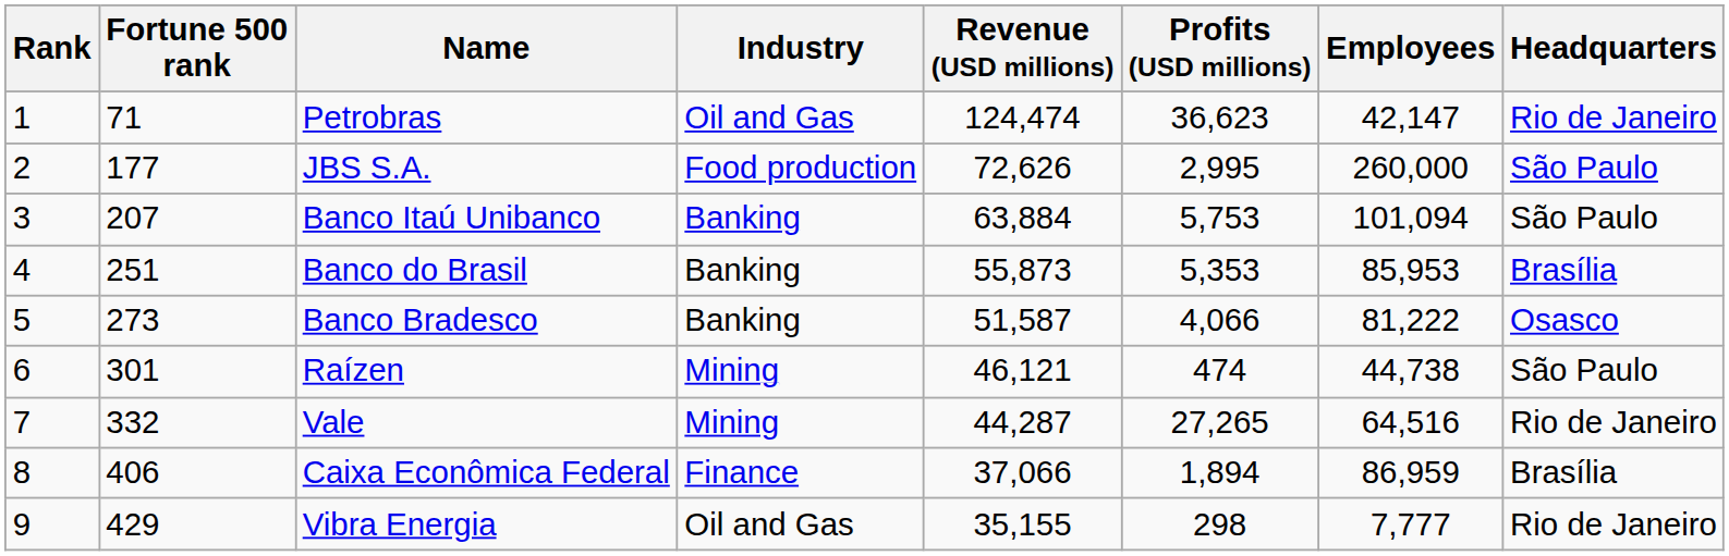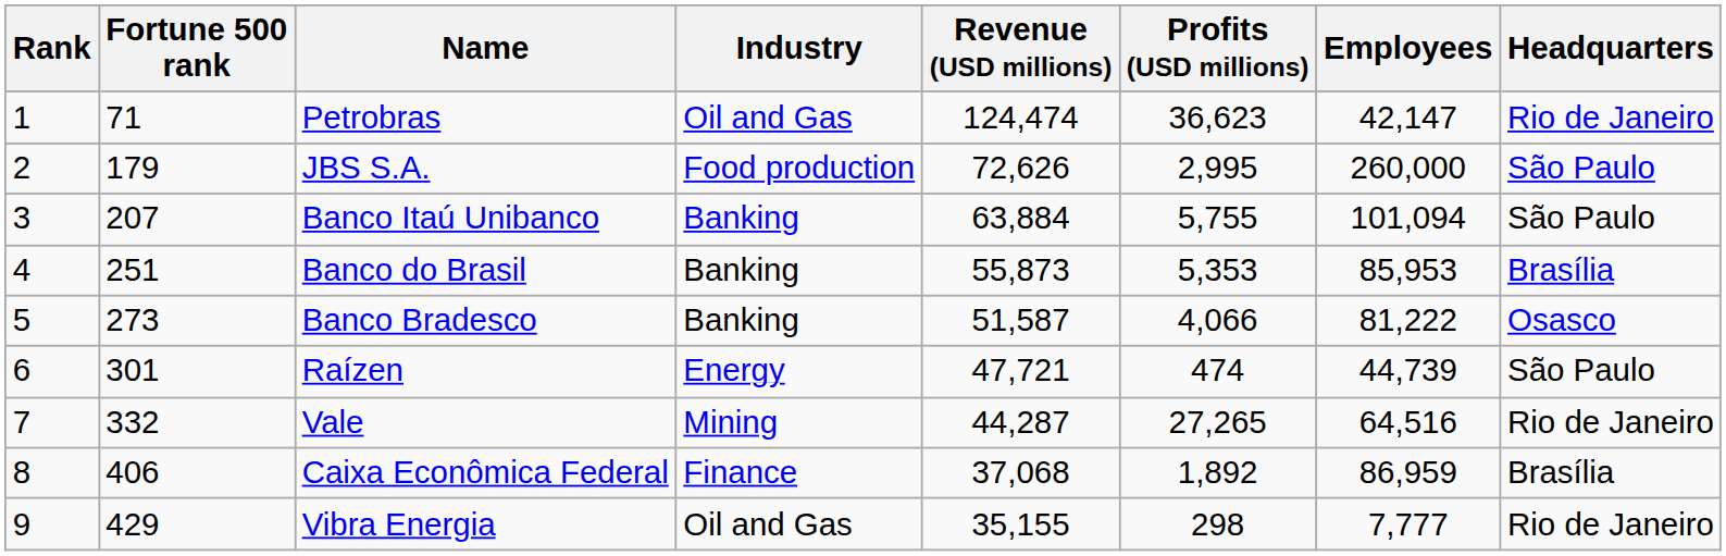JBS S.A. | Fortune 500 rank: 177 -> 179
Banco Itaú Unibanco | Profits (USD millions): 5,753 -> 5,755
Raízen | Industry: Mining -> Energy
Raízen | Revenue (USD millions): 46,121 -> 47,721
Raízen | Employees: 44,738 -> 44,739
Caixa Econômica Federal | Revenue (USD millions): 37,066 -> 37,068
Caixa Econômica Federal | Profits (USD millions): 1,894 -> 1,892
